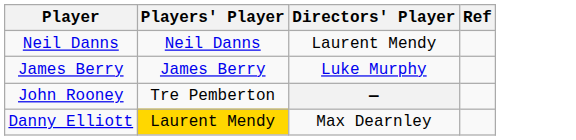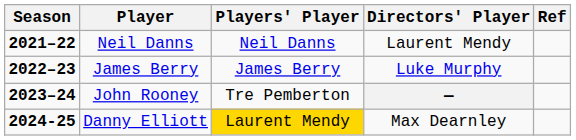+ column: Season | 2021–22 | 2022–23 | 2023–24 | 2024-25
